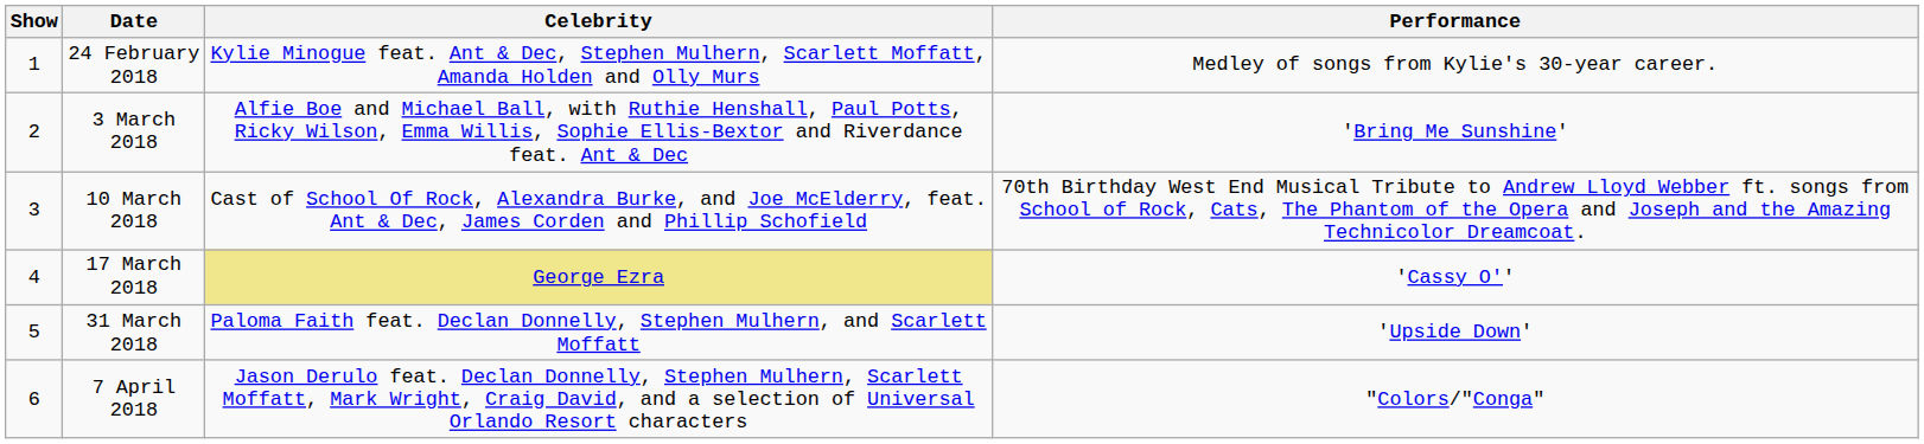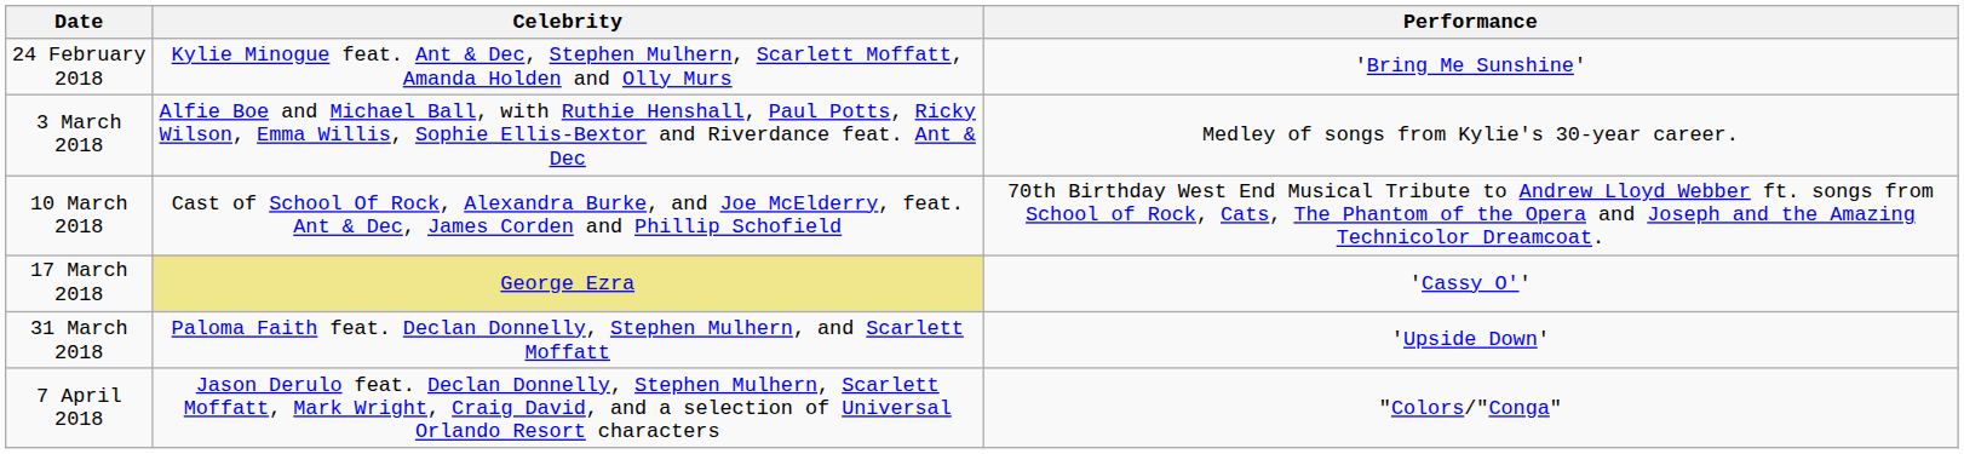- column: Show | 1 | 2 | 3 | 4 | 5 | 6
24 February 2018 | Performance: Medley of songs from Kylie's 30-year career. -> 'Bring Me Sunshine'
3 March 2018 | Performance: 'Bring Me Sunshine' -> Medley of songs from Kylie's 30-year career.
